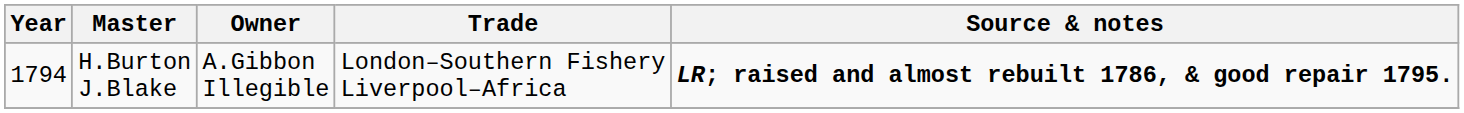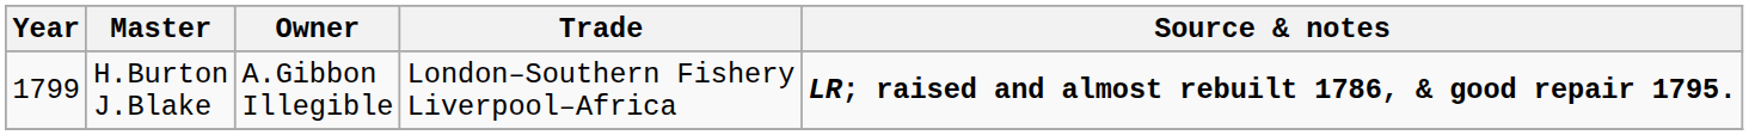H.Burton J.Blake | Year: 1794 -> 1799
